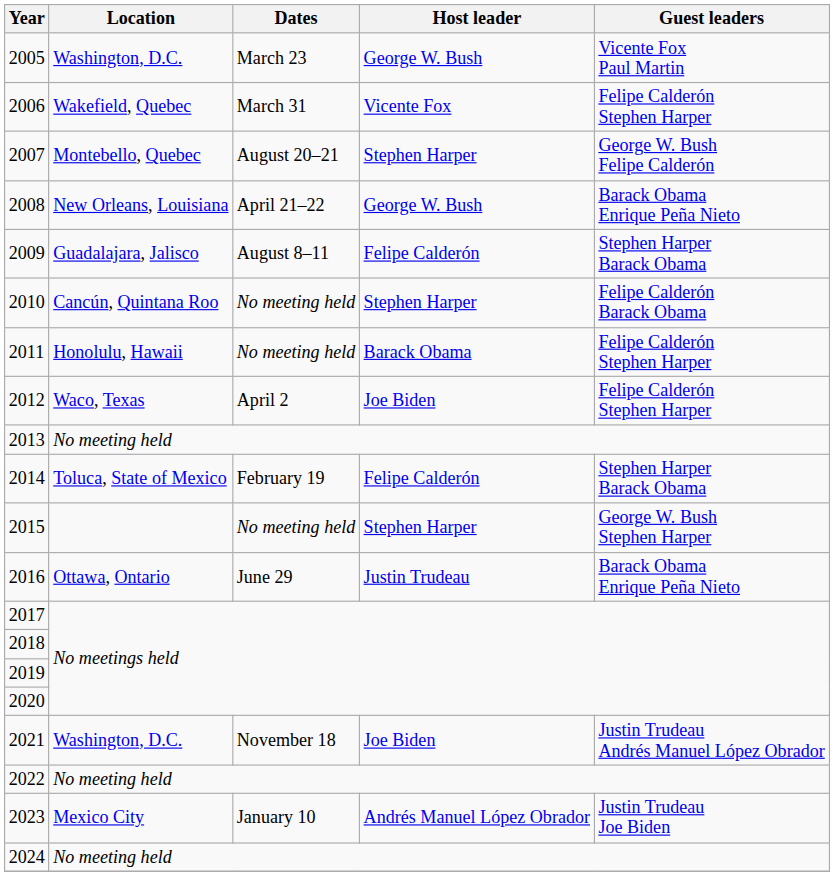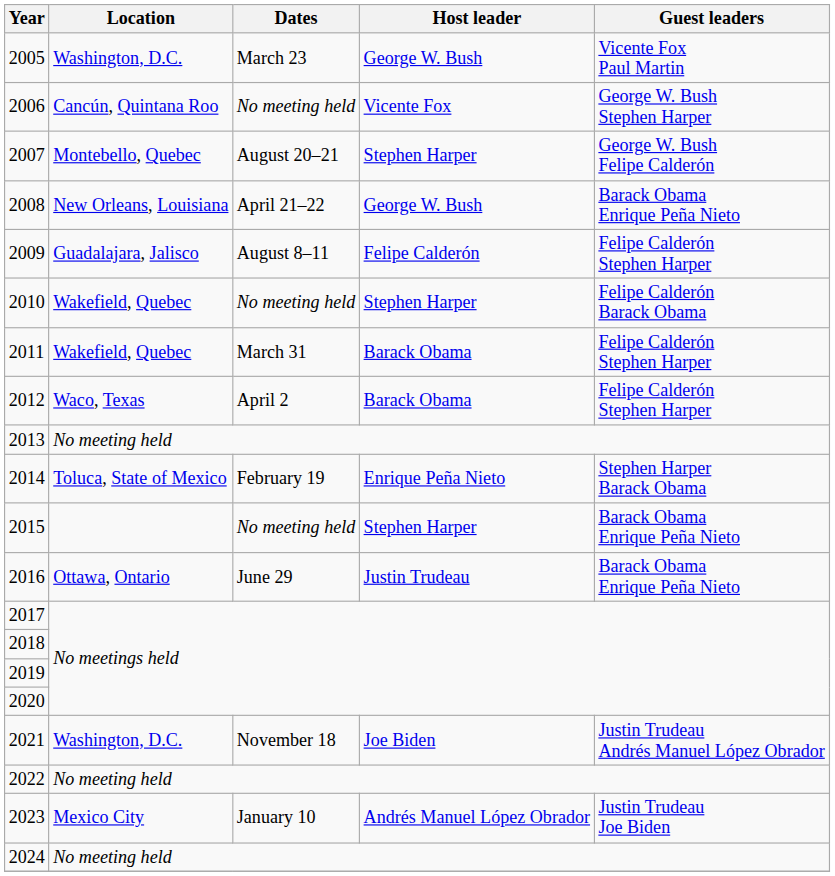2006 | Location: Wakefield, Quebec -> Cancún, Quintana Roo
2006 | Dates: March 31 -> No meeting held
2006 | Guest leaders: Felipe Calderón Stephen Harper -> George W. Bush Stephen Harper
2009 | Guest leaders: Stephen Harper Barack Obama -> Felipe Calderón Stephen Harper
2010 | Location: Cancún, Quintana Roo -> Wakefield, Quebec
2011 | Location: Honolulu, Hawaii -> Wakefield, Quebec
2011 | Dates: No meeting held -> March 31
2012 | Host leader: Joe Biden -> Barack Obama
2014 | Host leader: Felipe Calderón -> Enrique Peña Nieto
2015 | Guest leaders: George W. Bush Stephen Harper -> Barack Obama Enrique Peña Nieto
